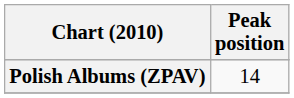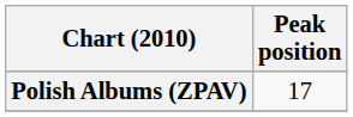Polish Albums (ZPAV) | Peak position: 14 -> 17
